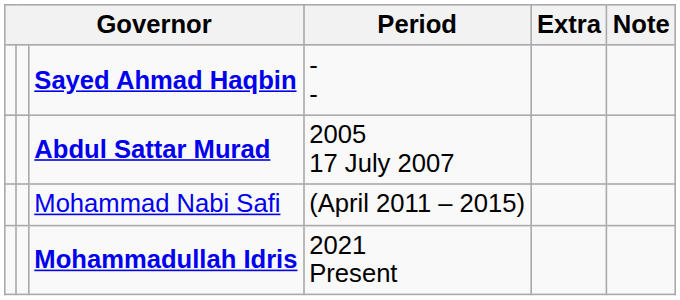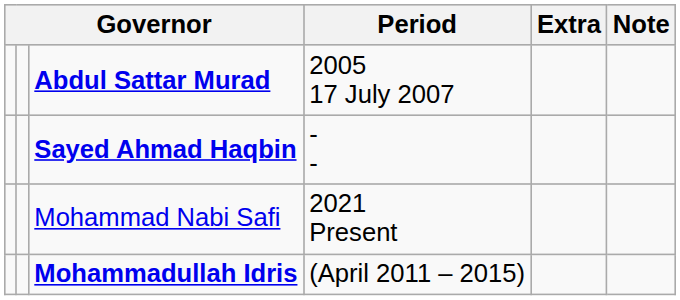rows swapped: Sayed Ahmad Haqbin <-> Abdul Sattar Murad
Mohammad Nabi Safi | Period: (April 2011 – 2015) -> 2021 Present
Mohammadullah Idris | Period: 2021 Present -> (April 2011 – 2015)
